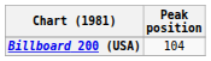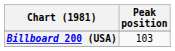Billboard 200 (USA) | Peak position: 104 -> 103
